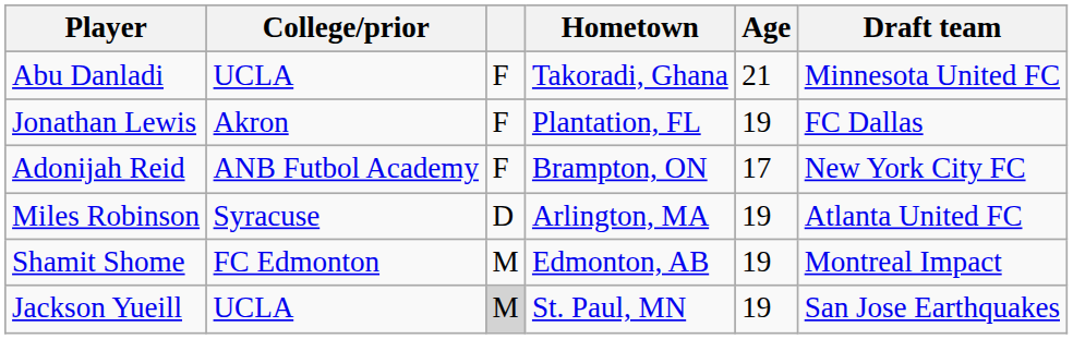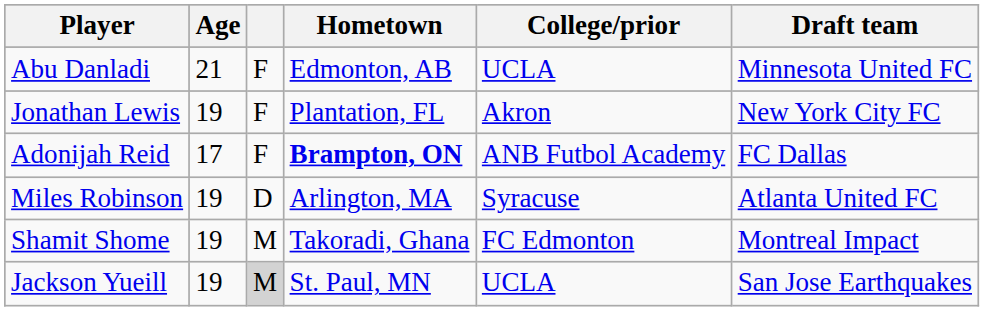columns swapped: Age <-> College/prior
Abu Danladi | Hometown: Takoradi, Ghana -> Edmonton, AB
Jonathan Lewis | Draft team: FC Dallas -> New York City FC
Adonijah Reid | Hometown: normal -> bold
Adonijah Reid | Draft team: New York City FC -> FC Dallas
Shamit Shome | Hometown: Edmonton, AB -> Takoradi, Ghana
